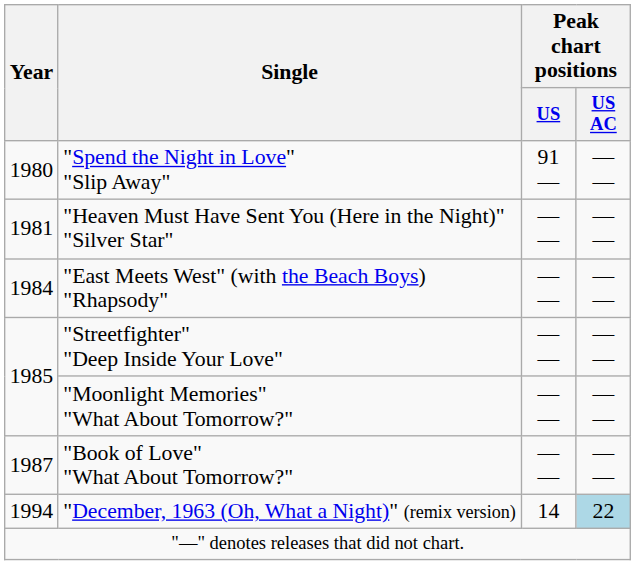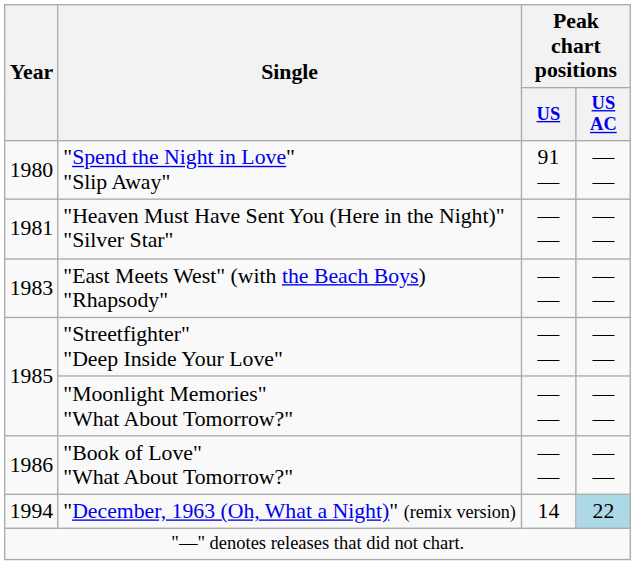"East Meets West" (with the Beach Boys) "Rhapsody" | Year: 1984 -> 1983
"Book of Love" "What About Tomorrow?" | Year: 1987 -> 1986
